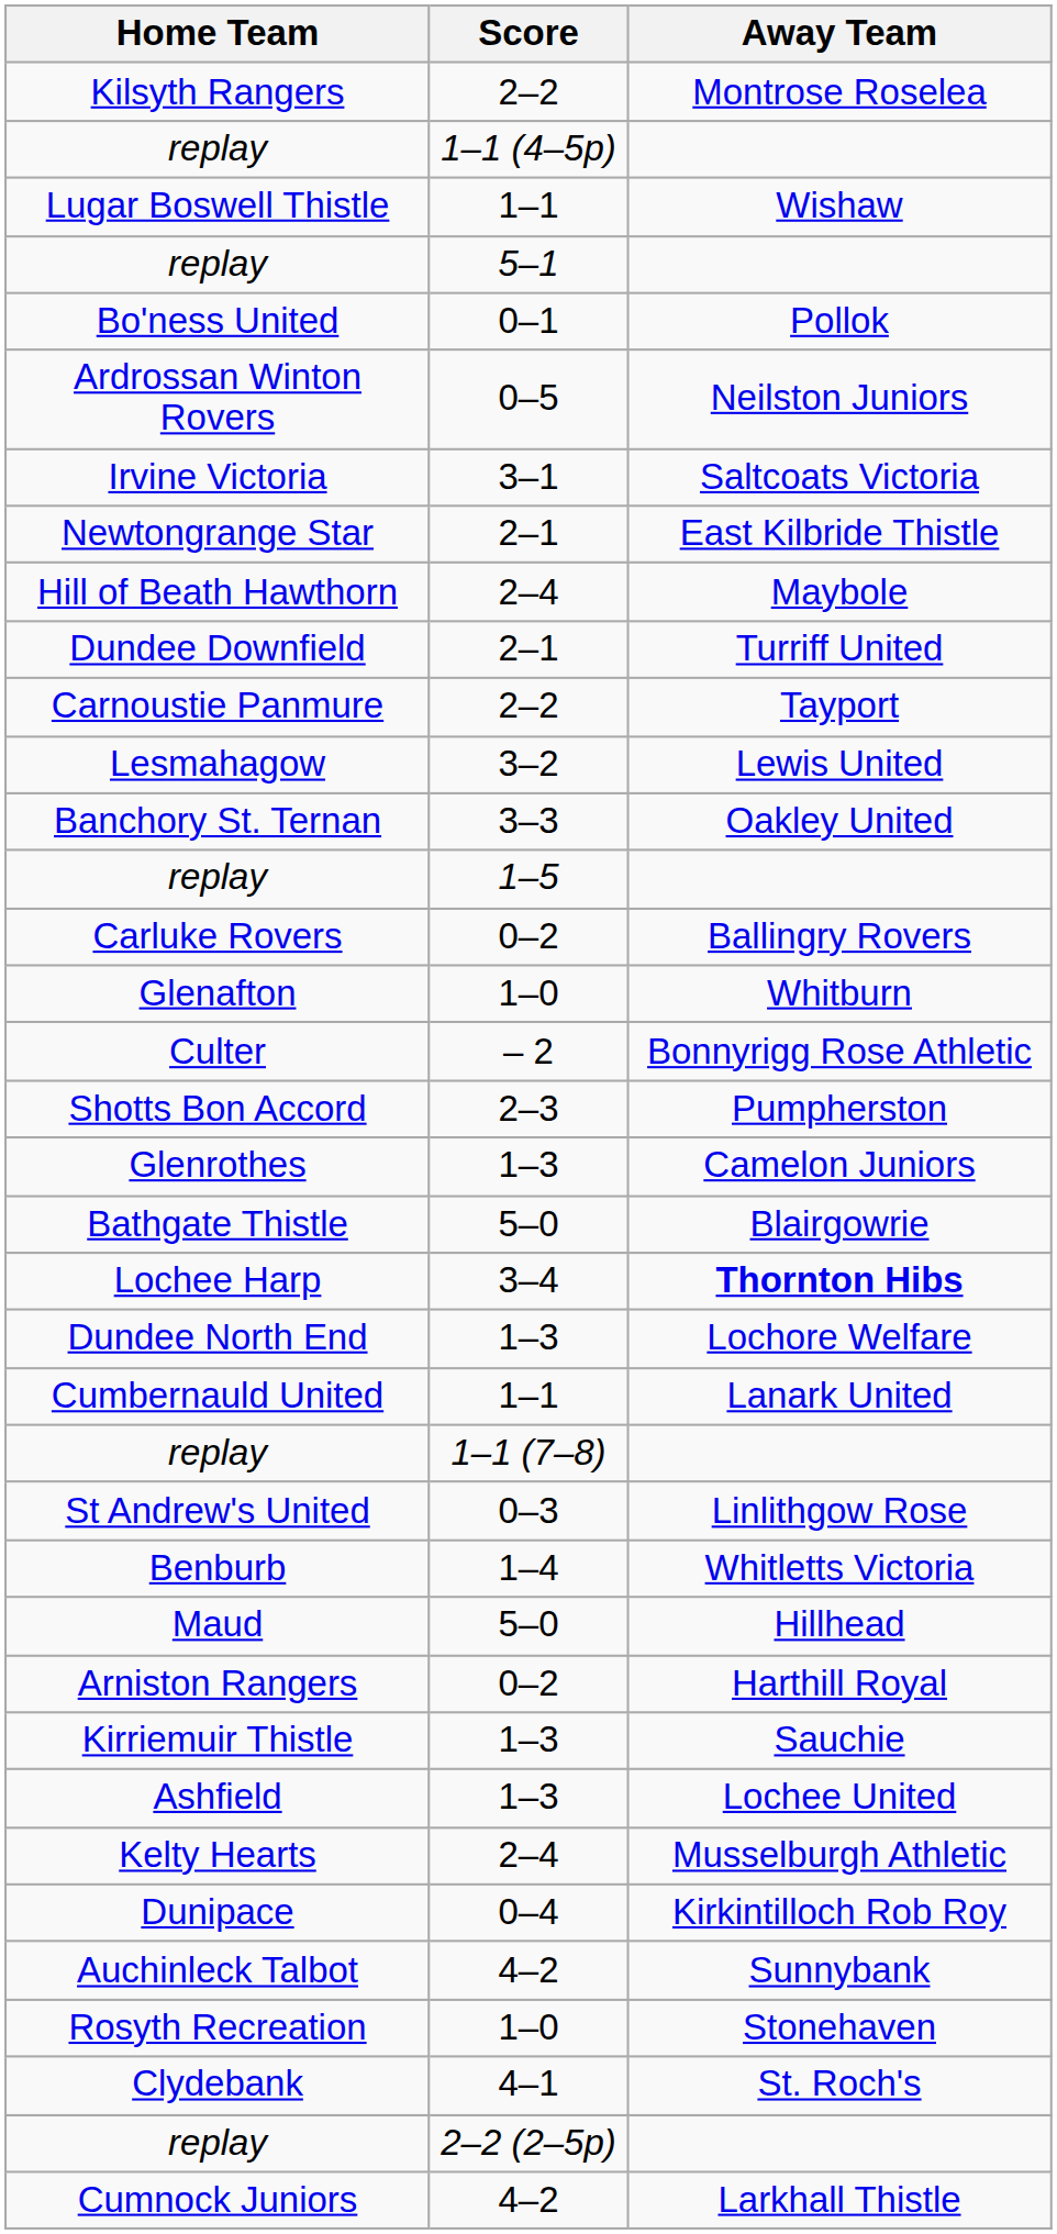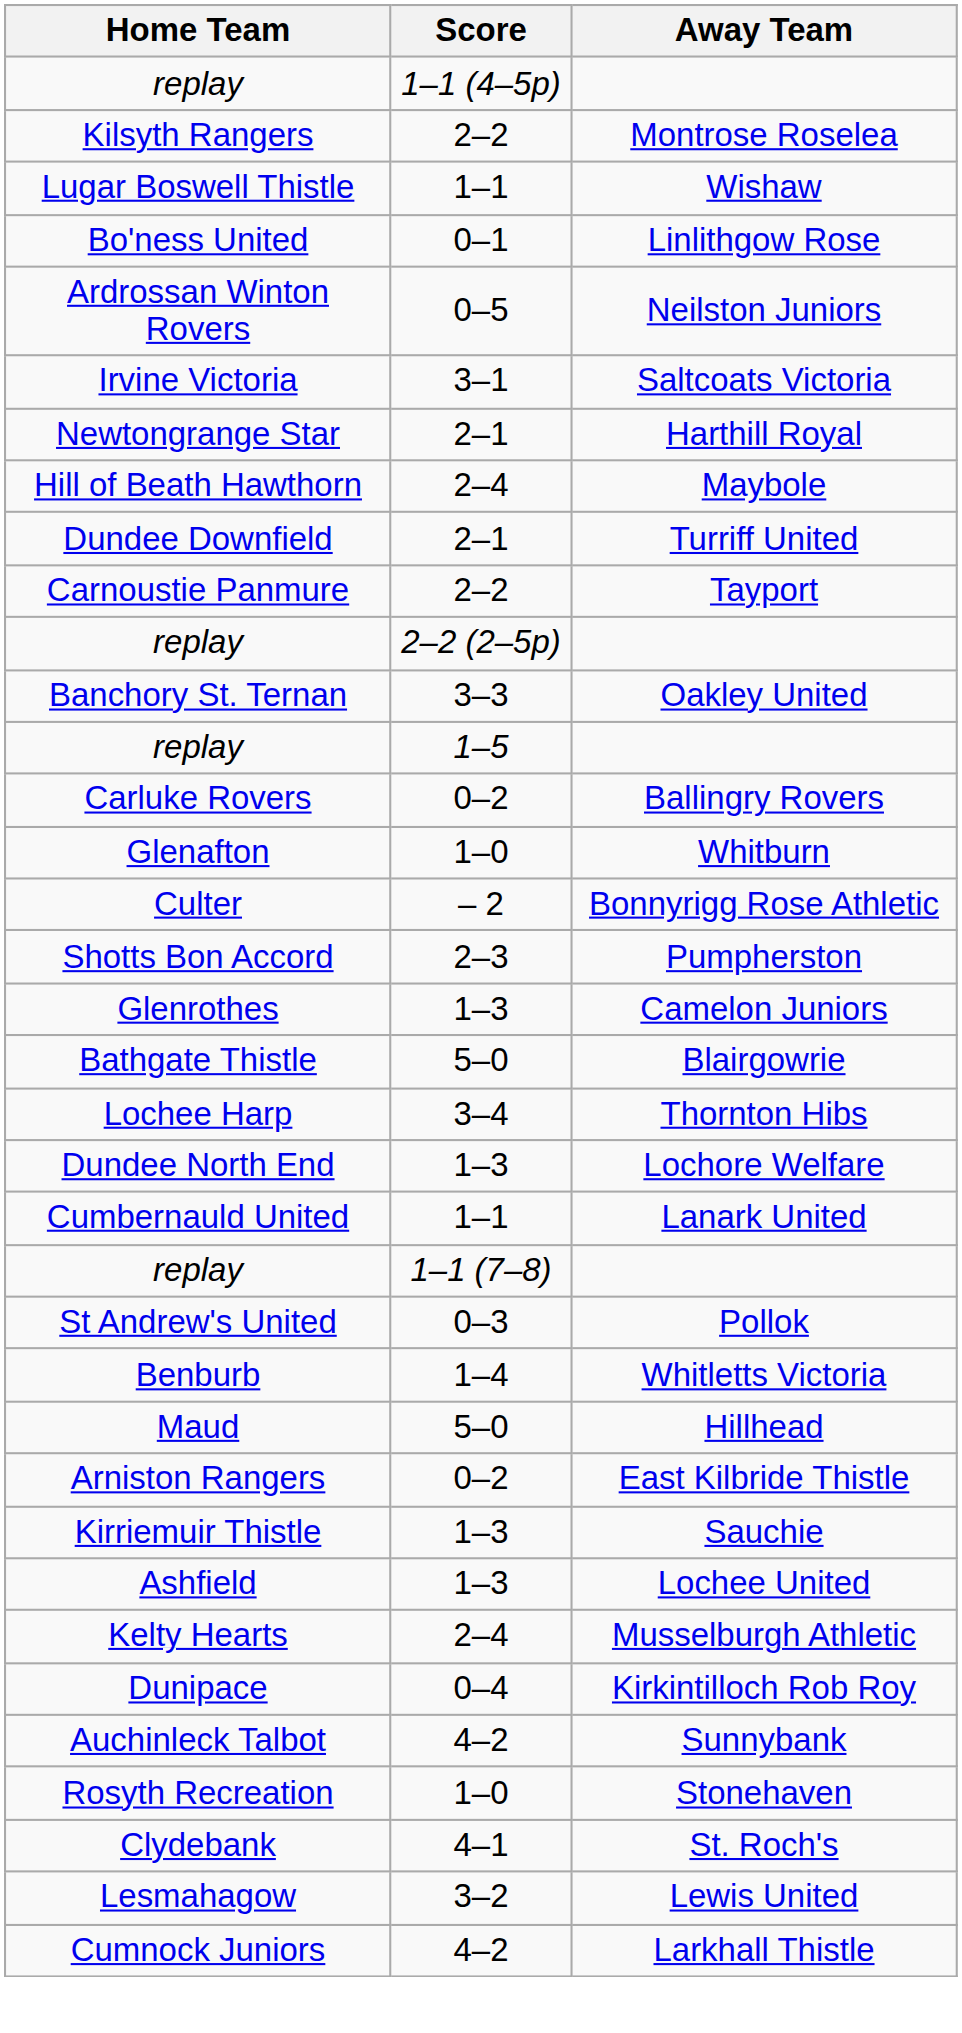rows swapped: Kilsyth Rangers <-> replay / 1–1 (4–5p)
- row: replay | 5–1
Bo'ness United | Away Team: Pollok -> Linlithgow Rose
Newtongrange Star | Away Team: East Kilbride Thistle -> Harthill Royal
rows swapped: replay / 2–2 (2–5p) <-> Lesmahagow
Lochee Harp | Away Team: bold -> normal
St Andrew's United | Away Team: Linlithgow Rose -> Pollok
Arniston Rangers | Away Team: Harthill Royal -> East Kilbride Thistle
